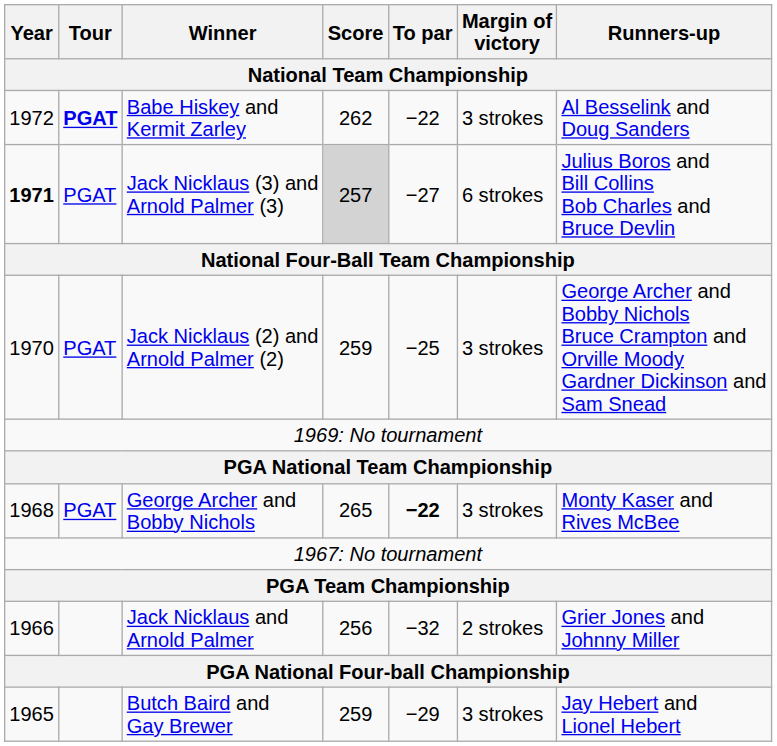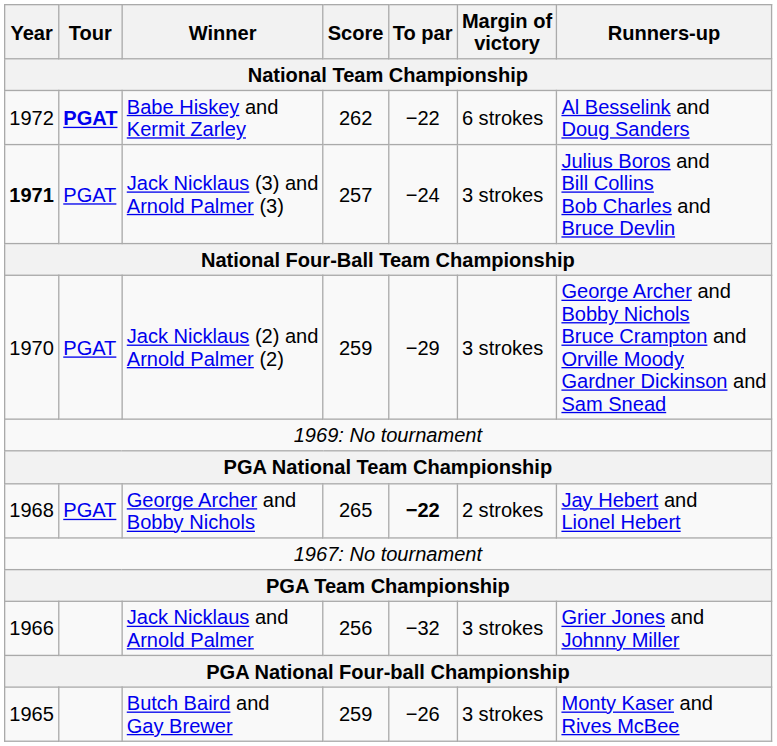Babe Hiskey and Kermit Zarley | Margin of victory: 3 strokes -> 6 strokes
Jack Nicklaus (3) and Arnold Palmer (3) | Score: lightgrey background -> no background
Jack Nicklaus (3) and Arnold Palmer (3) | To par: −27 -> −24
Jack Nicklaus (3) and Arnold Palmer (3) | Margin of victory: 6 strokes -> 3 strokes
Jack Nicklaus (2) and Arnold Palmer (2) | To par: −25 -> −29
George Archer and Bobby Nichols | Margin of victory: 3 strokes -> 2 strokes
George Archer and Bobby Nichols | Runners-up: Monty Kaser and Rives McBee -> Jay Hebert and Lionel Hebert
Jack Nicklaus and Arnold Palmer | Margin of victory: 2 strokes -> 3 strokes
Butch Baird and Gay Brewer | To par: −29 -> −26
Butch Baird and Gay Brewer | Runners-up: Jay Hebert and Lionel Hebert -> Monty Kaser and Rives McBee
